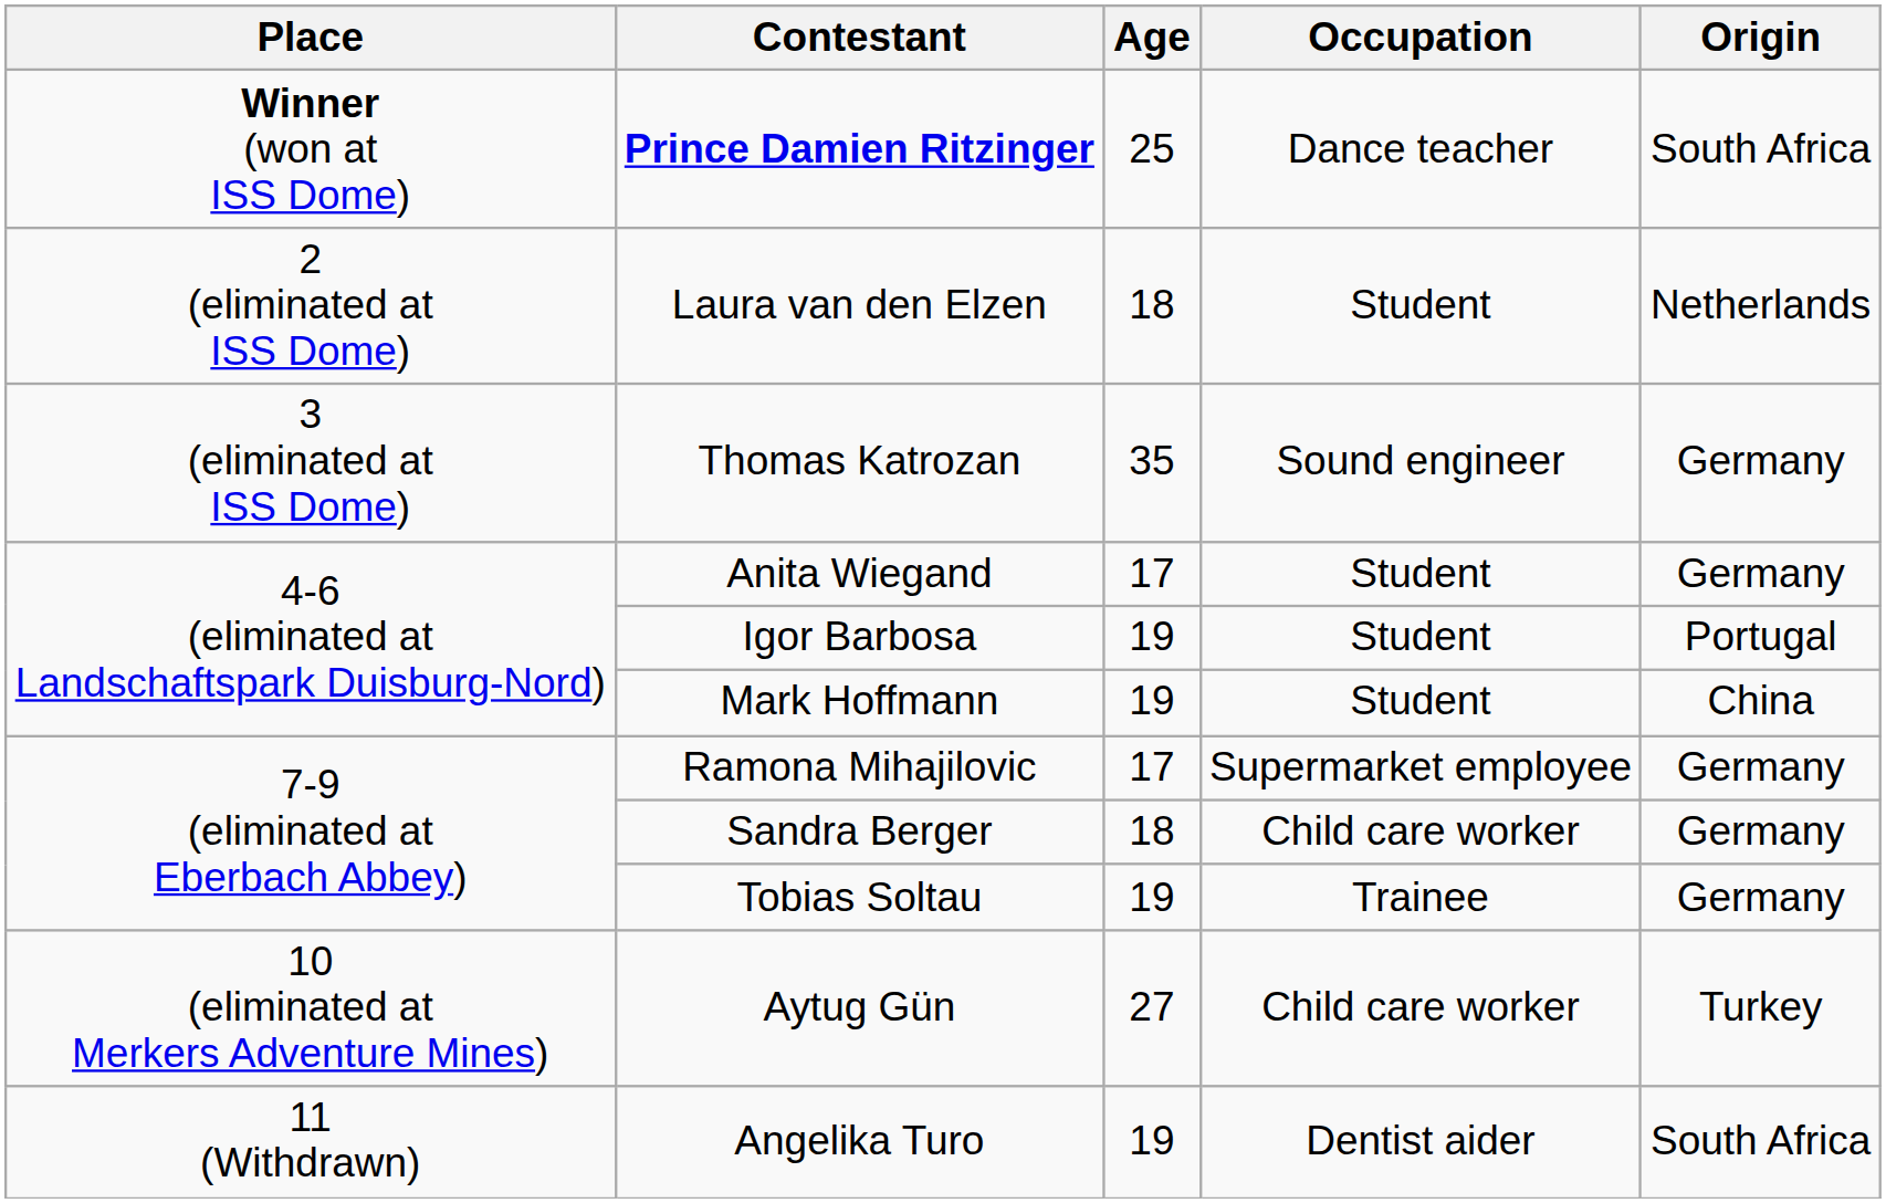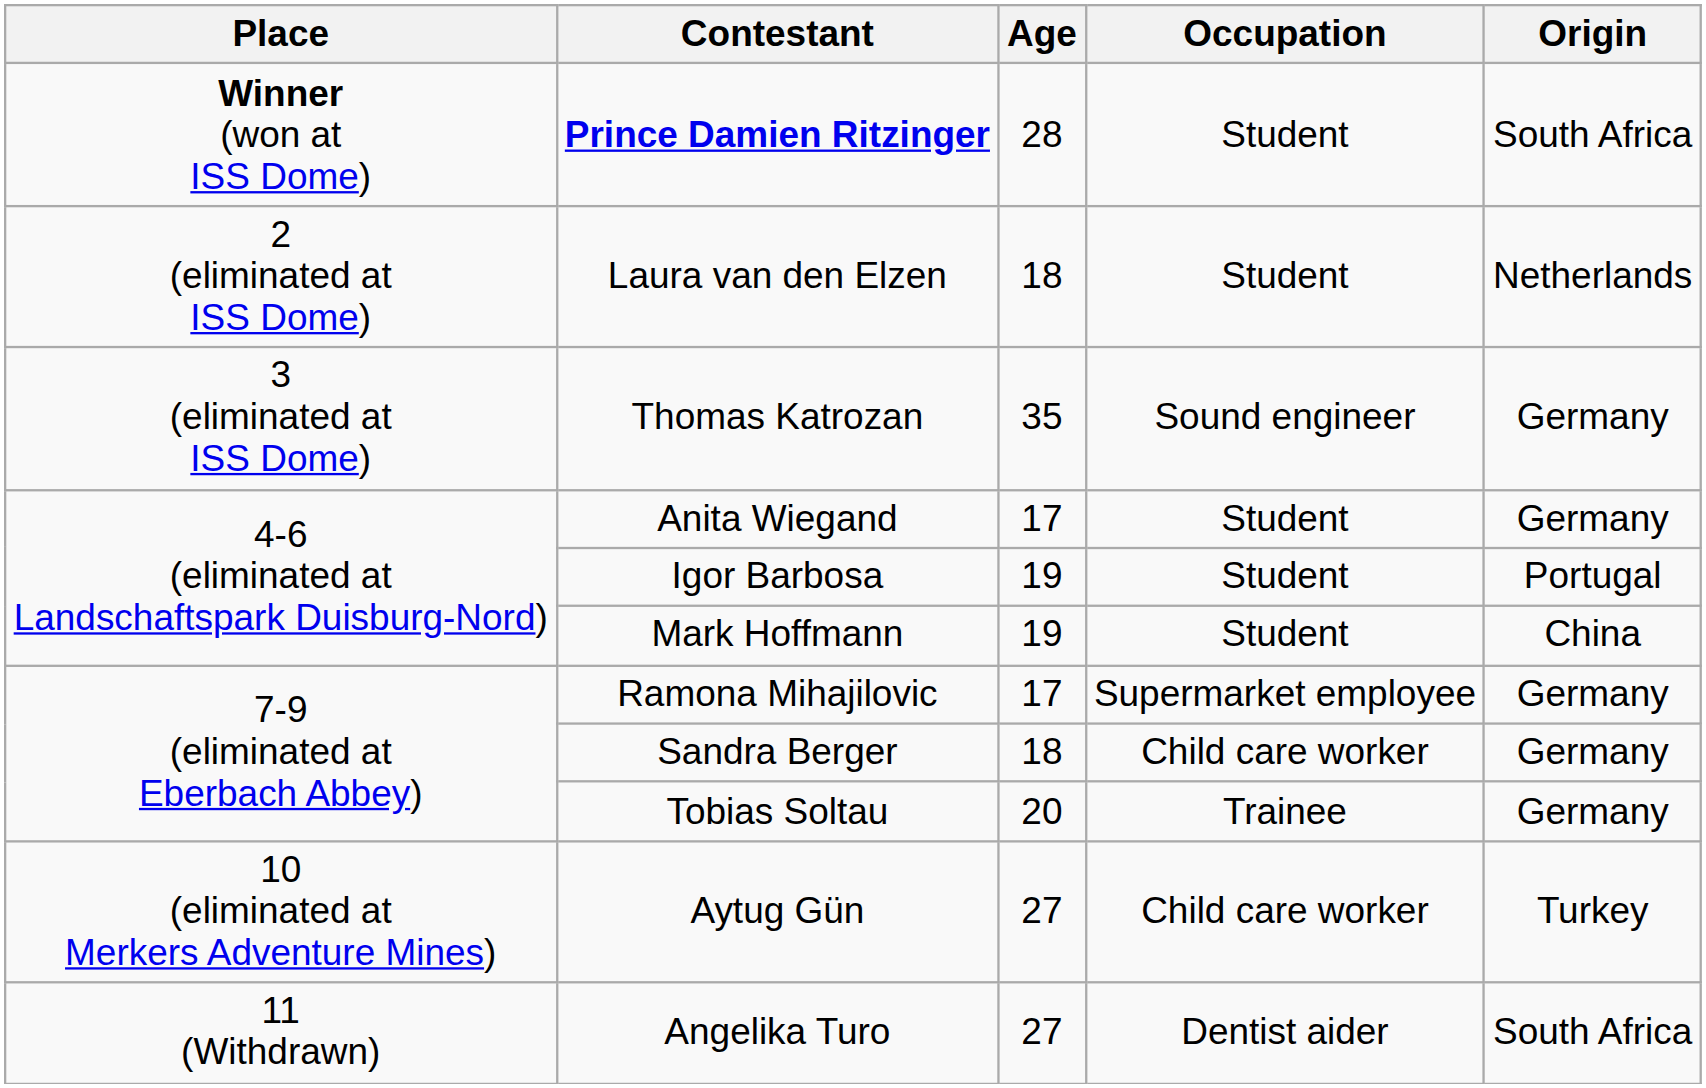Prince Damien Ritzinger | Age: 25 -> 28
Prince Damien Ritzinger | Occupation: Dance teacher -> Student
Tobias Soltau | Age: 19 -> 20
Angelika Turo | Age: 19 -> 27
